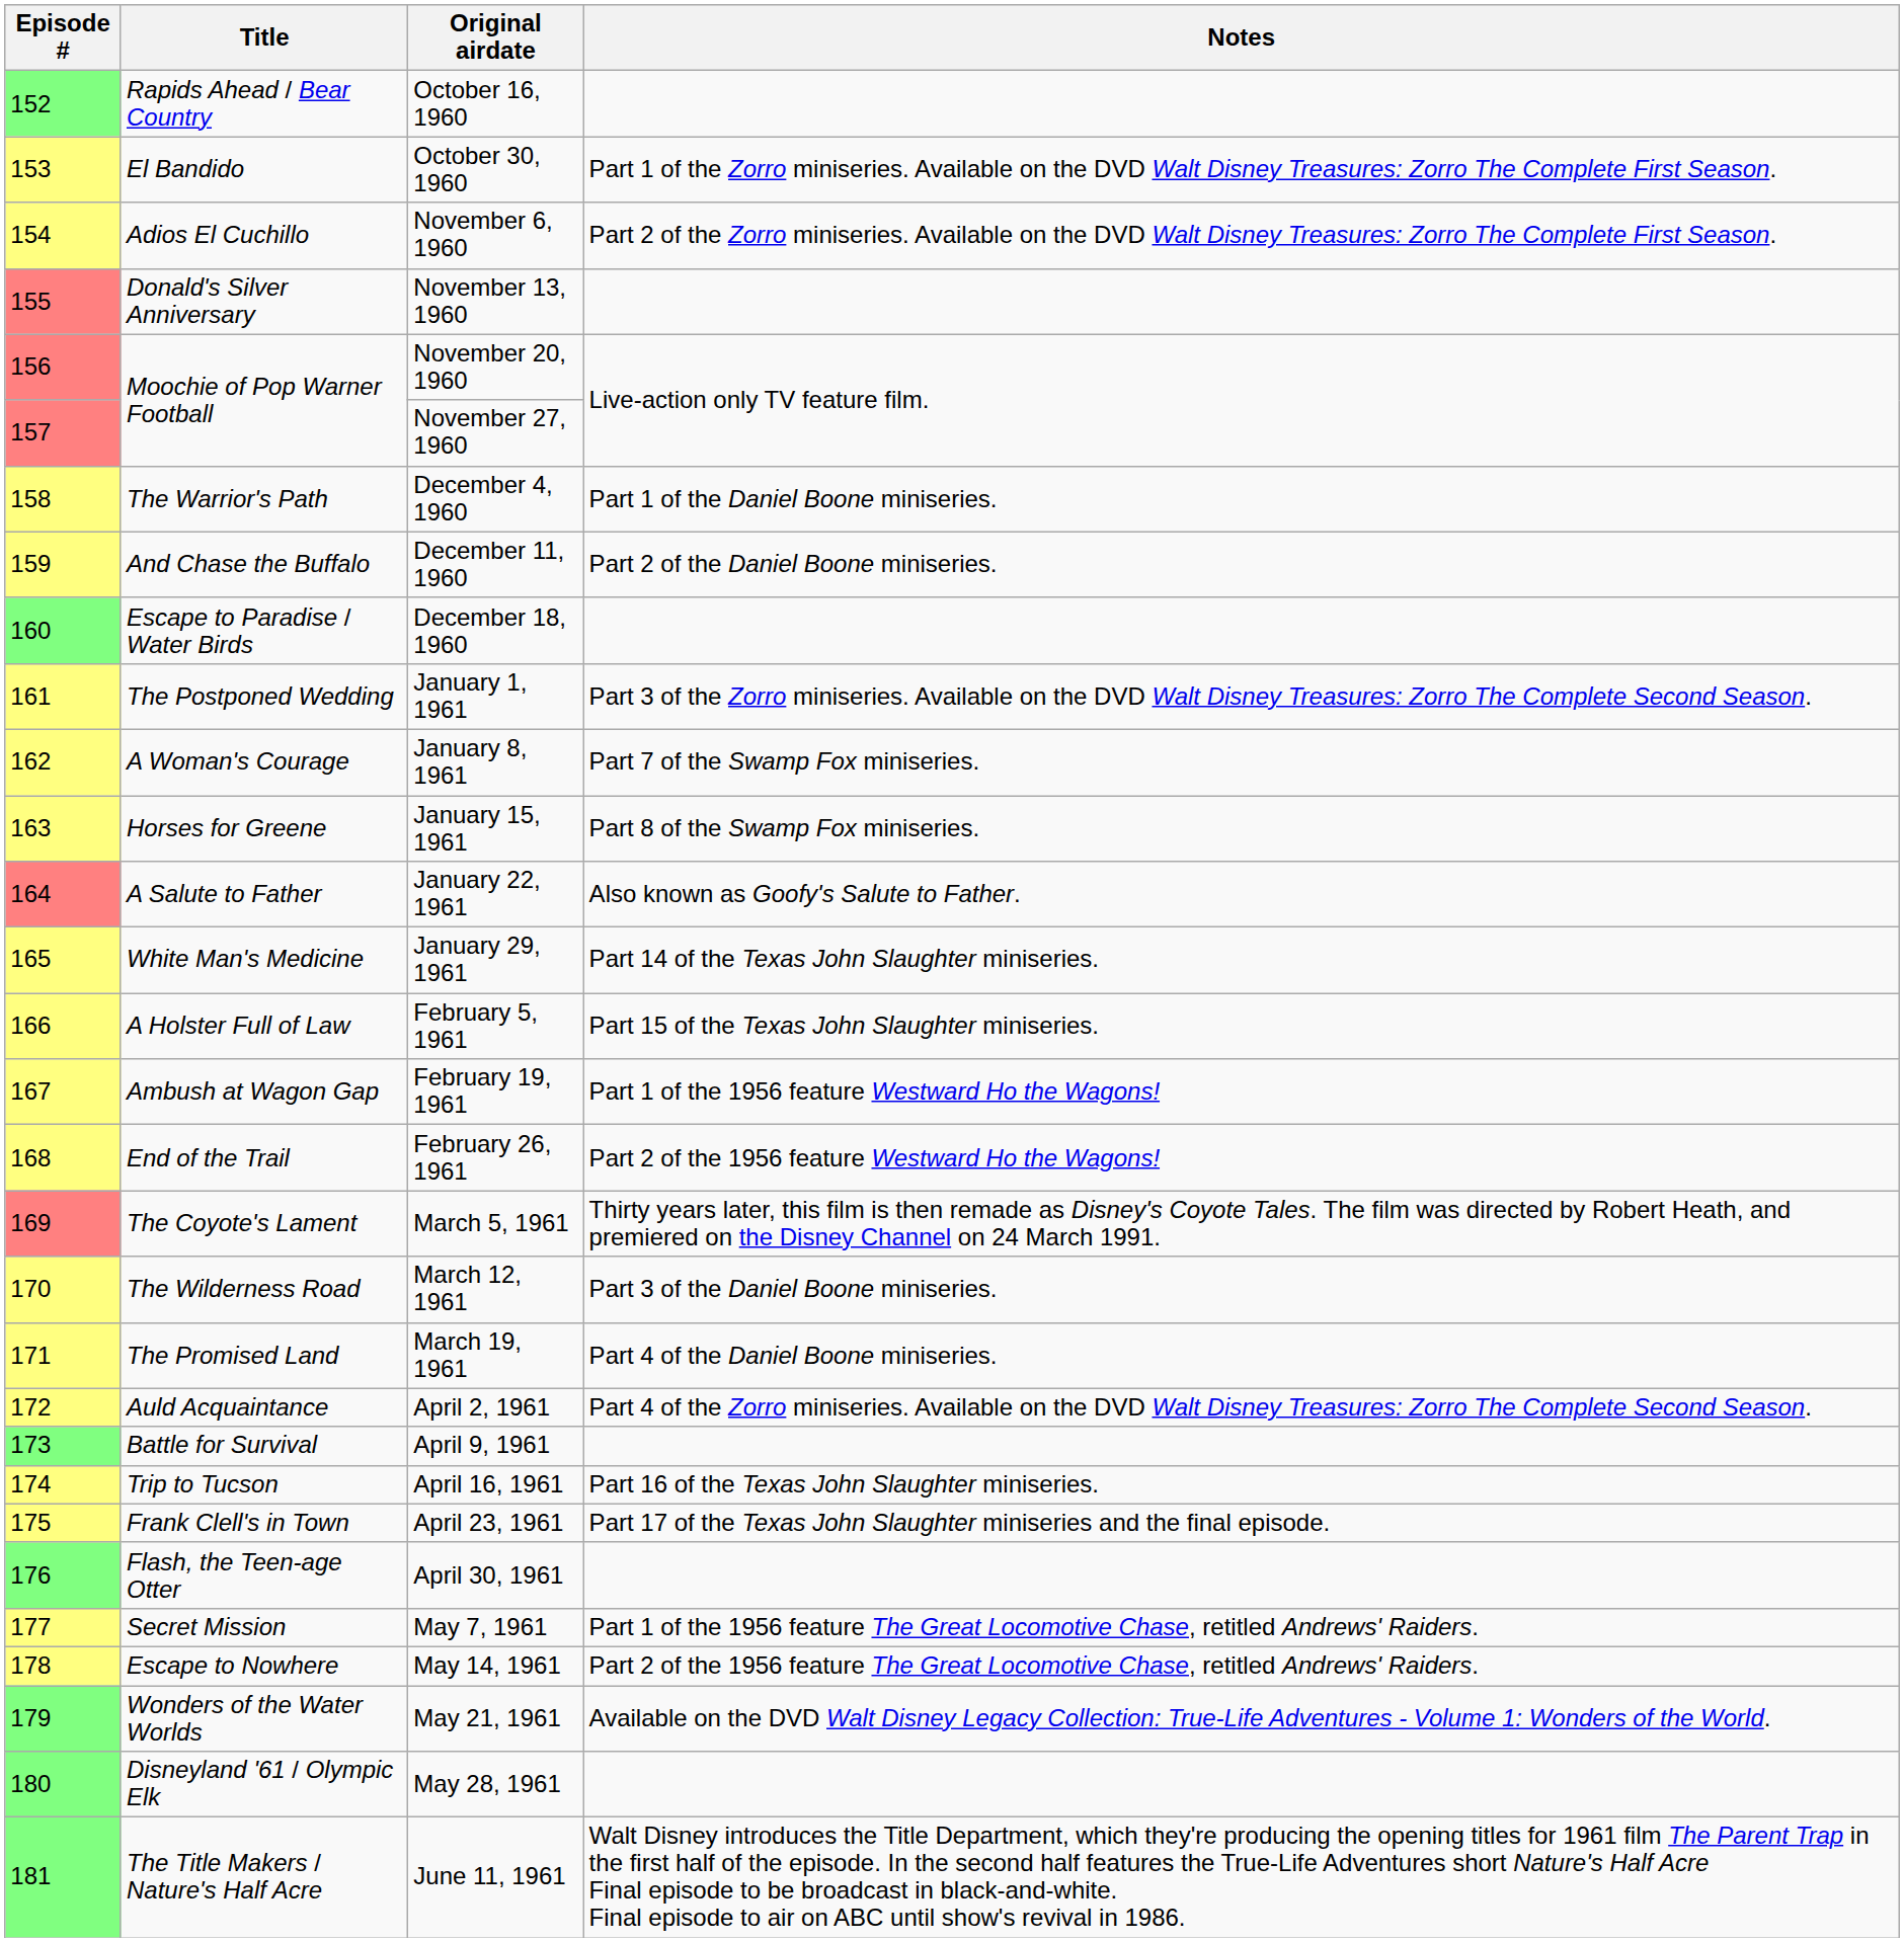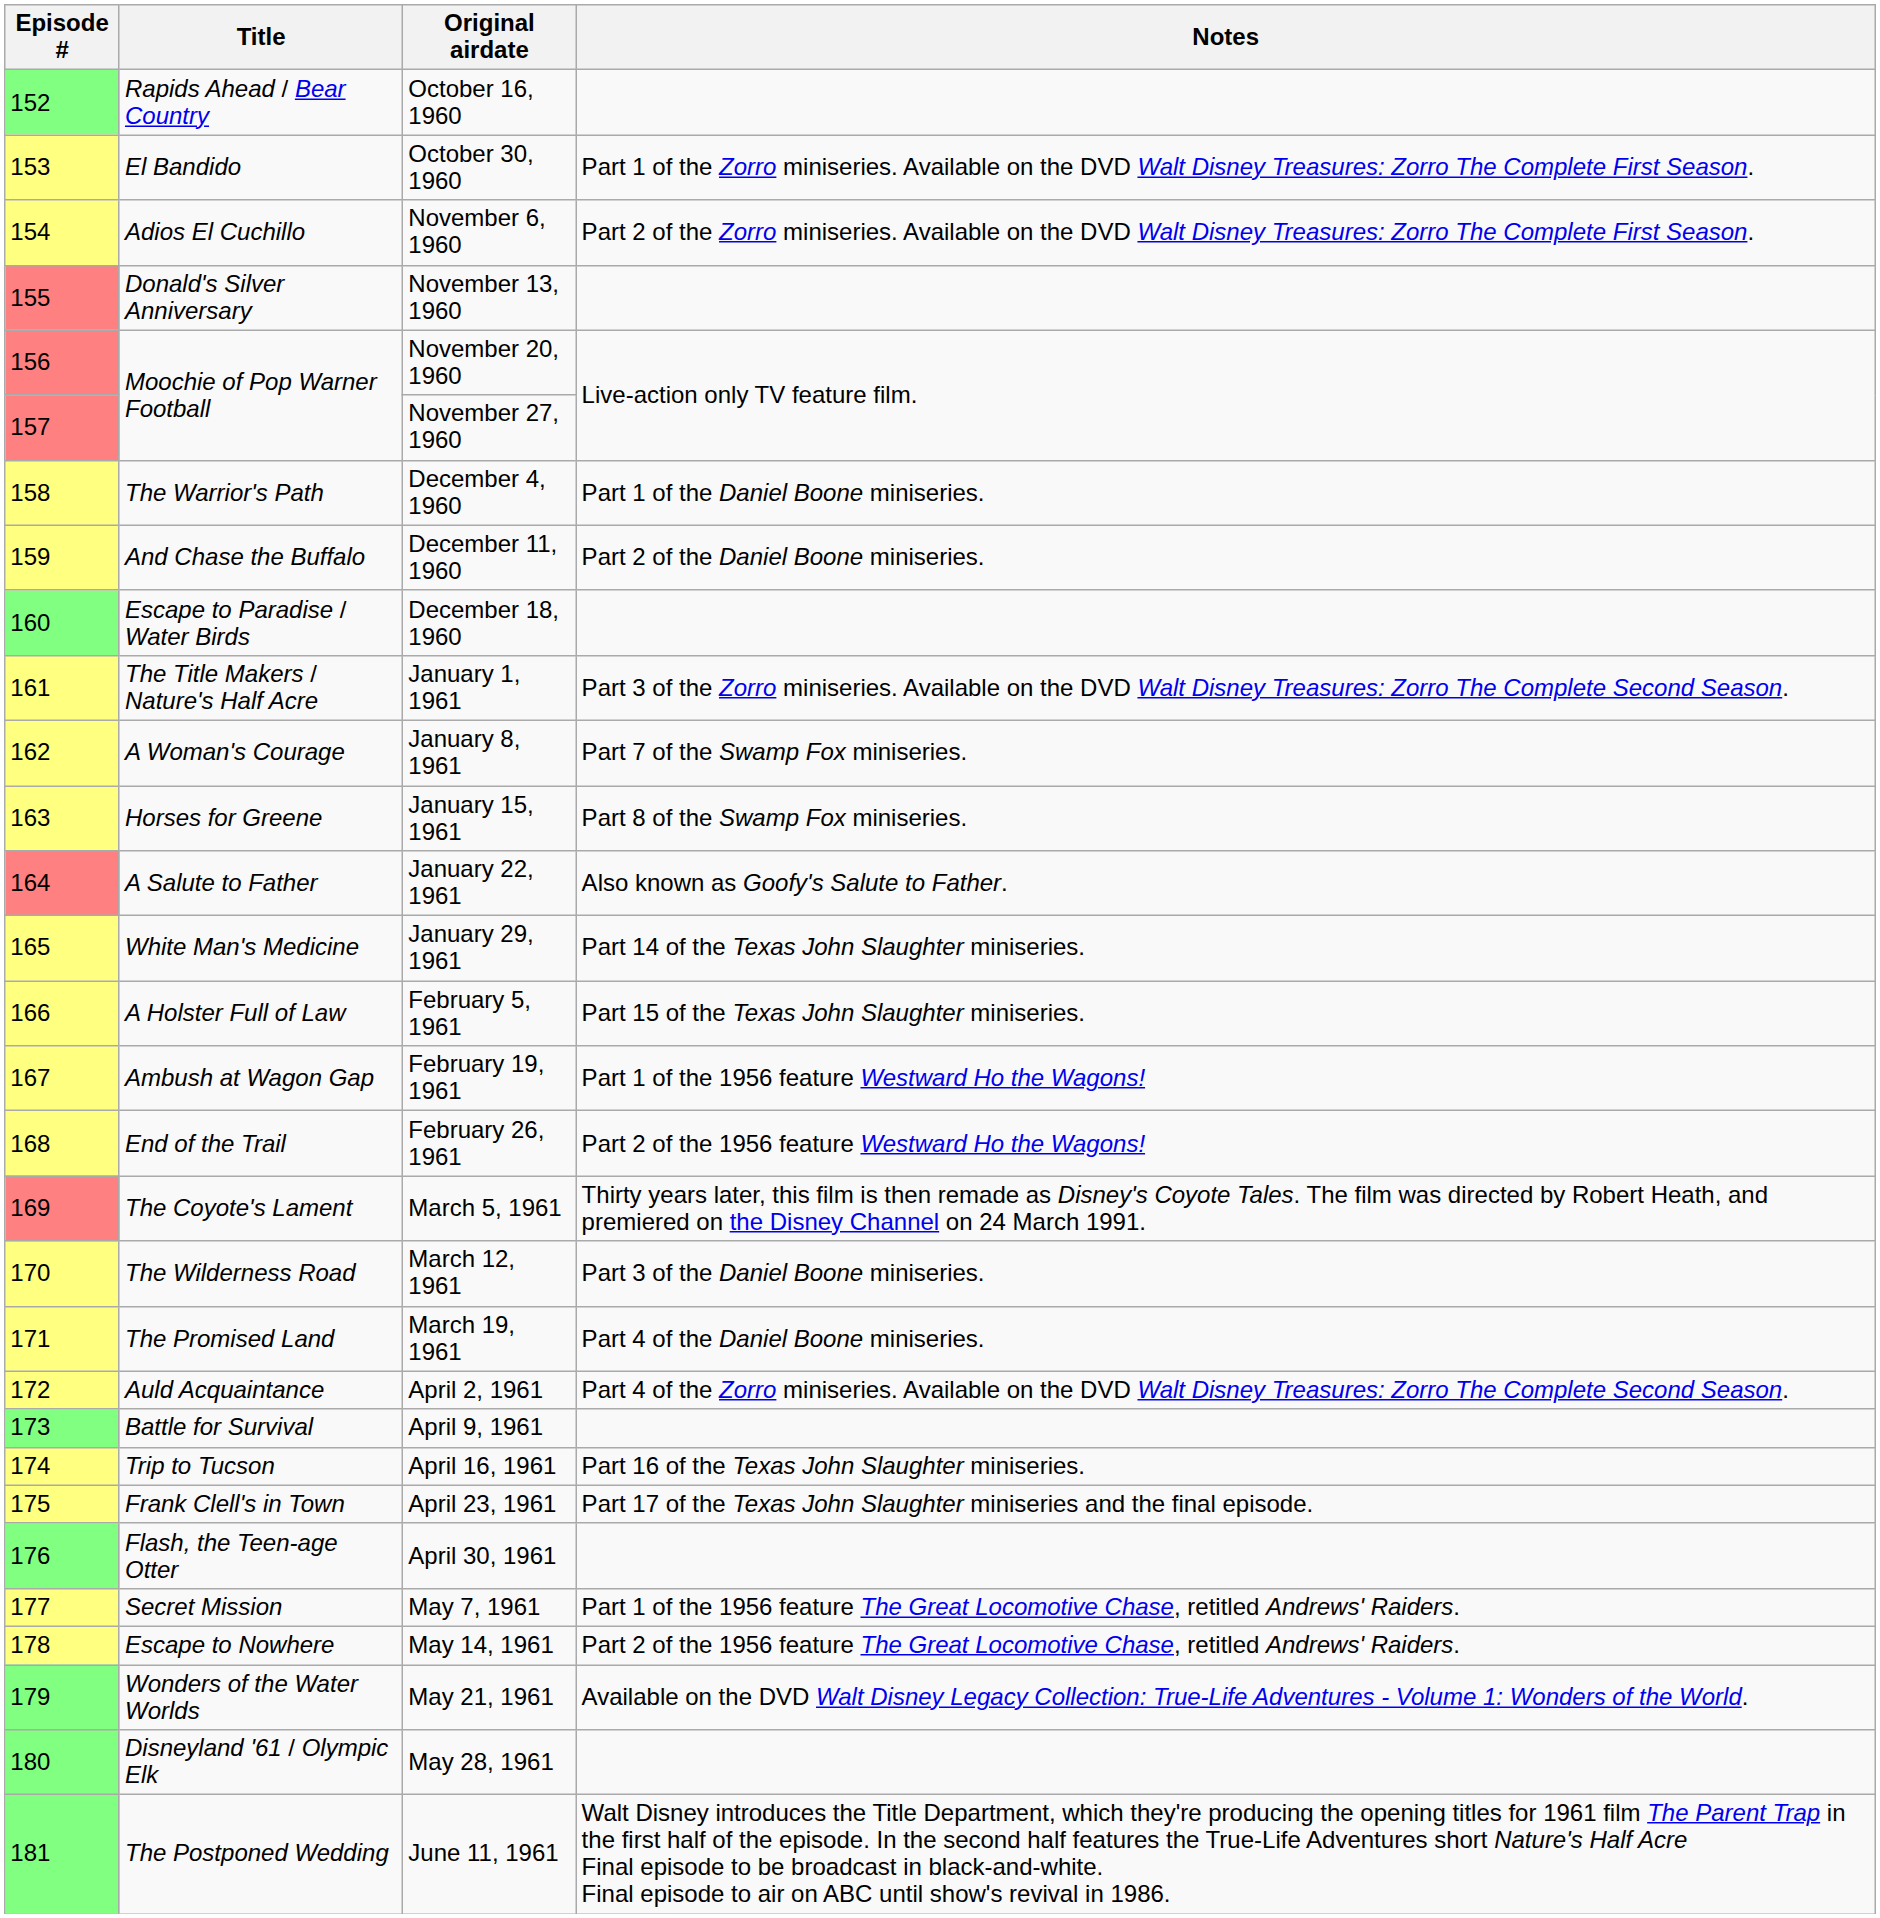January 1, 1961 | Title: The Postponed Wedding -> The Title Makers / Nature's Half Acre
June 11, 1961 | Title: The Title Makers / Nature's Half Acre -> The Postponed Wedding
